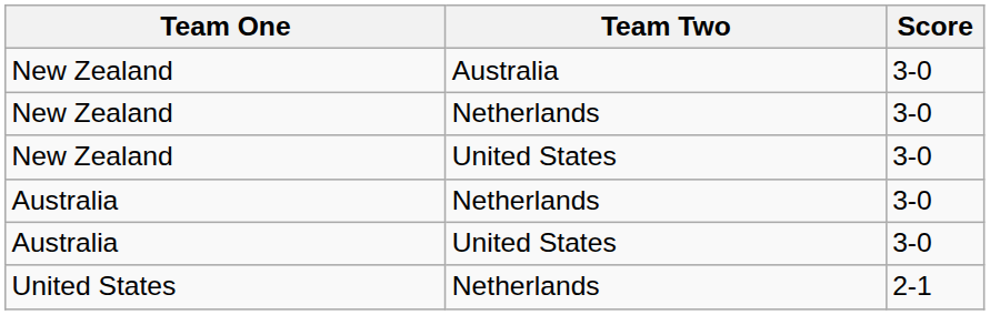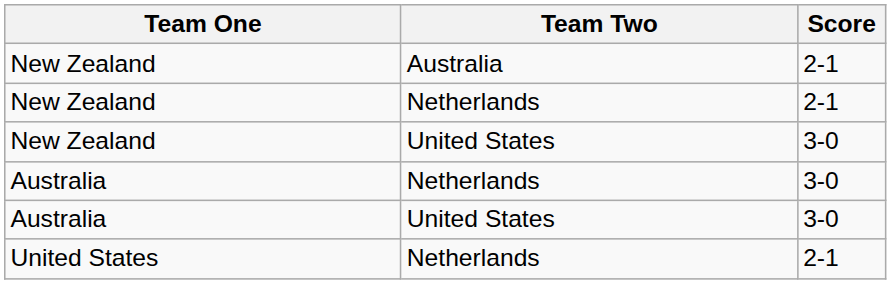New Zealand / Australia | Score: 3-0 -> 2-1
New Zealand / Netherlands | Score: 3-0 -> 2-1
